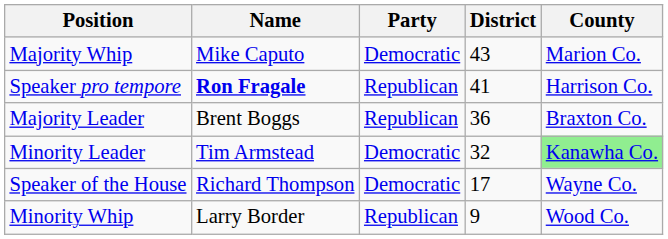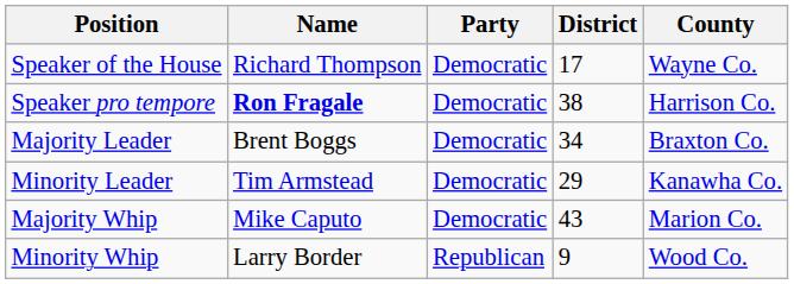rows swapped: Speaker of the House <-> Majority Whip
Speaker pro tempore | Party: Republican -> Democratic
Speaker pro tempore | District: 41 -> 38
Majority Leader | Party: Republican -> Democratic
Majority Leader | District: 36 -> 34
Minority Leader | District: 32 -> 29
Minority Leader | County: lightgreen background -> no background
